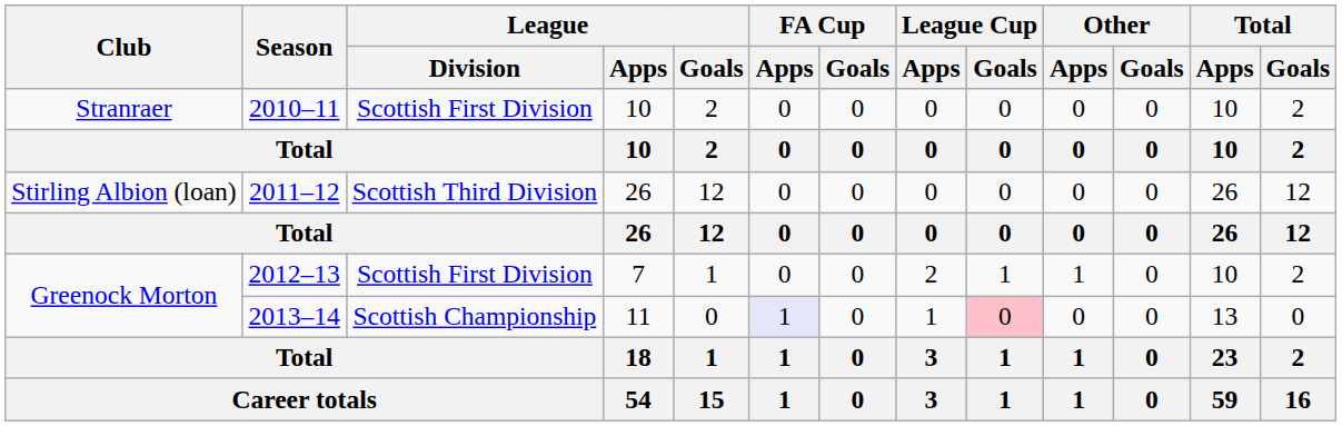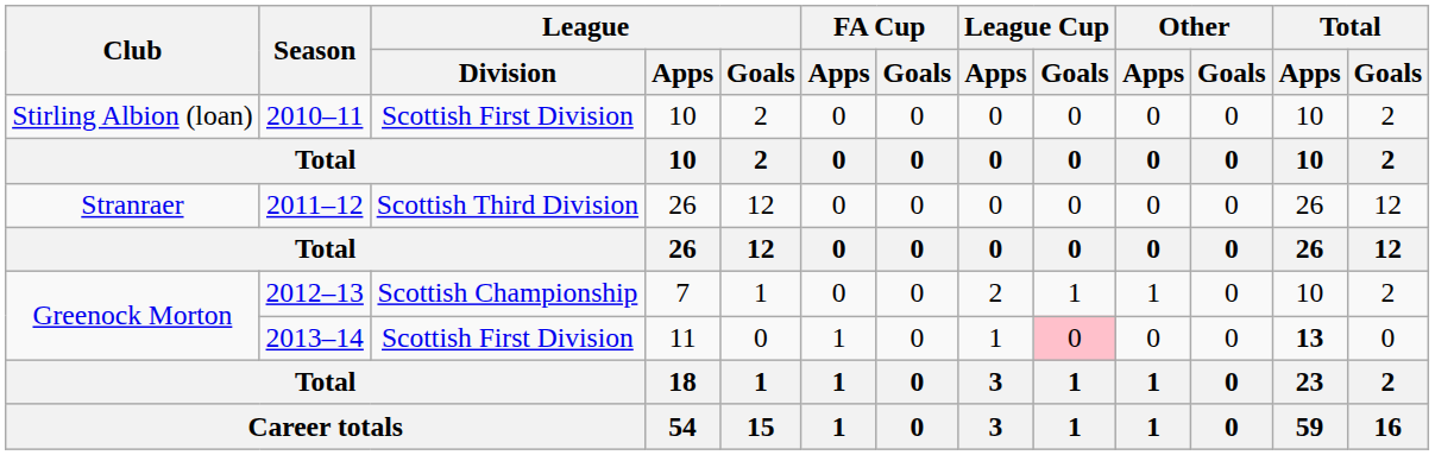2010–11 | Club: Stranraer -> Stirling Albion (loan)
2011–12 | Club: Stirling Albion (loan) -> Stranraer
2012–13 | League / Division: Scottish First Division -> Scottish Championship
2013–14 | League / Division: Scottish Championship -> Scottish First Division
2013–14 | FA Cup / Apps: lavender background -> no background
2013–14 | Total / Apps: normal -> bold
